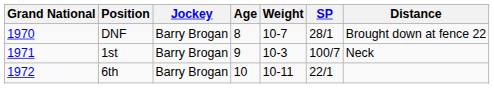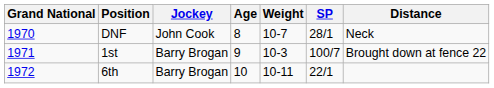DNF | Jockey: Barry Brogan -> John Cook
DNF | Distance: Brought down at fence 22 -> Neck
1st | Distance: Neck -> Brought down at fence 22
